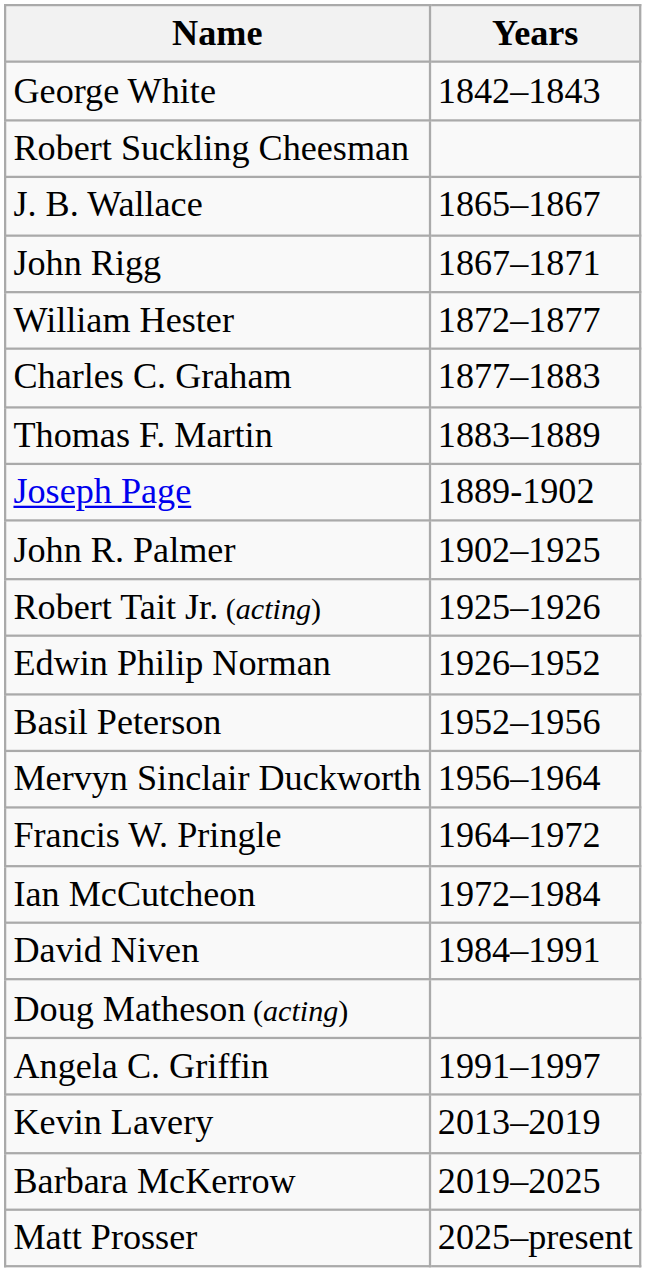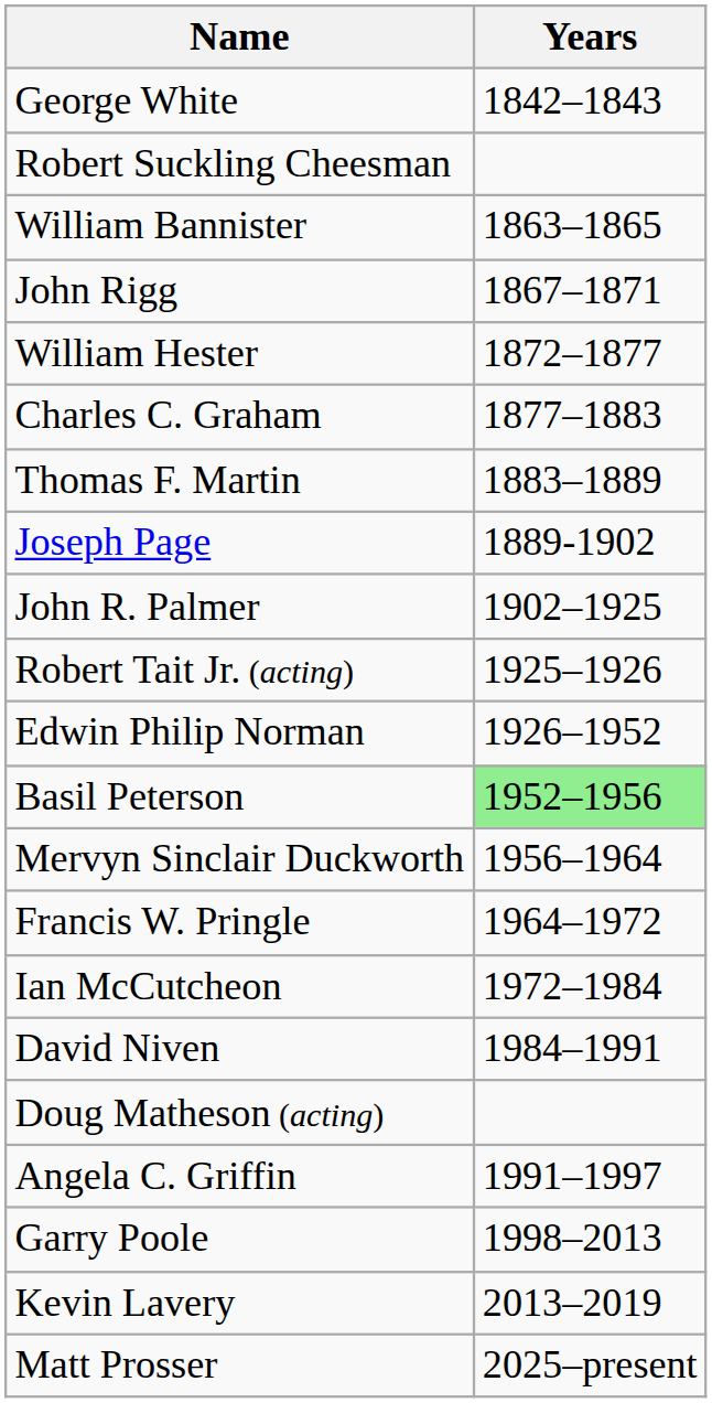+ row: William Bannister | 1863–1865
- row: J. B. Wallace | 1865–1867
Basil Peterson | Years: no background -> lightgreen background
+ row: Garry Poole | 1998–2013
- row: Barbara McKerrow | 2019–2025
